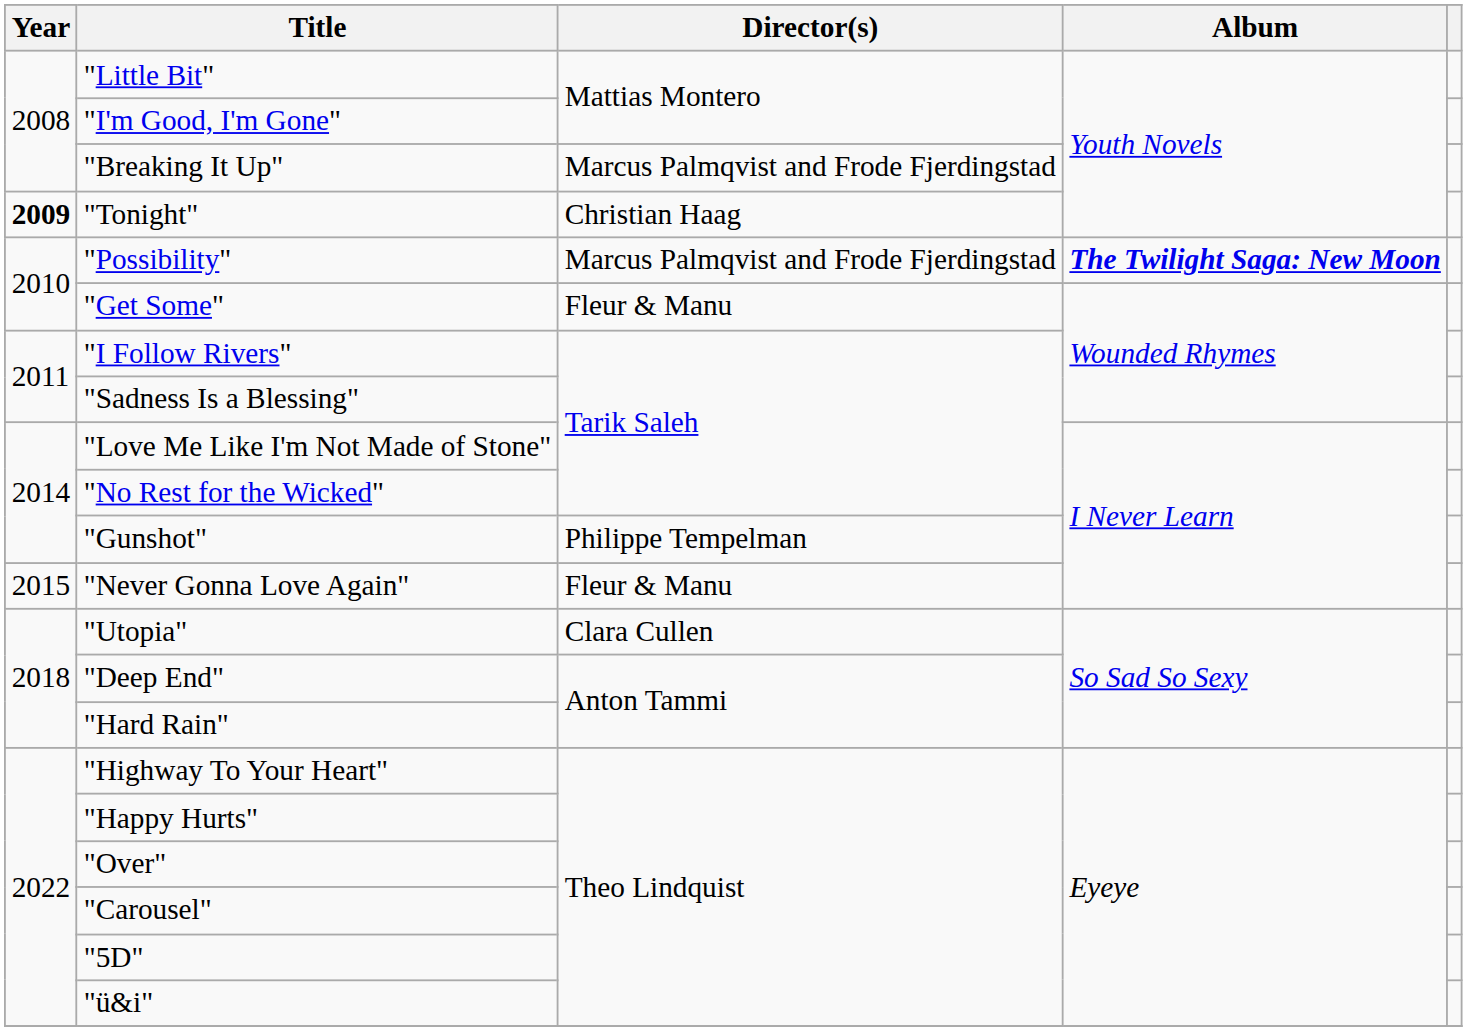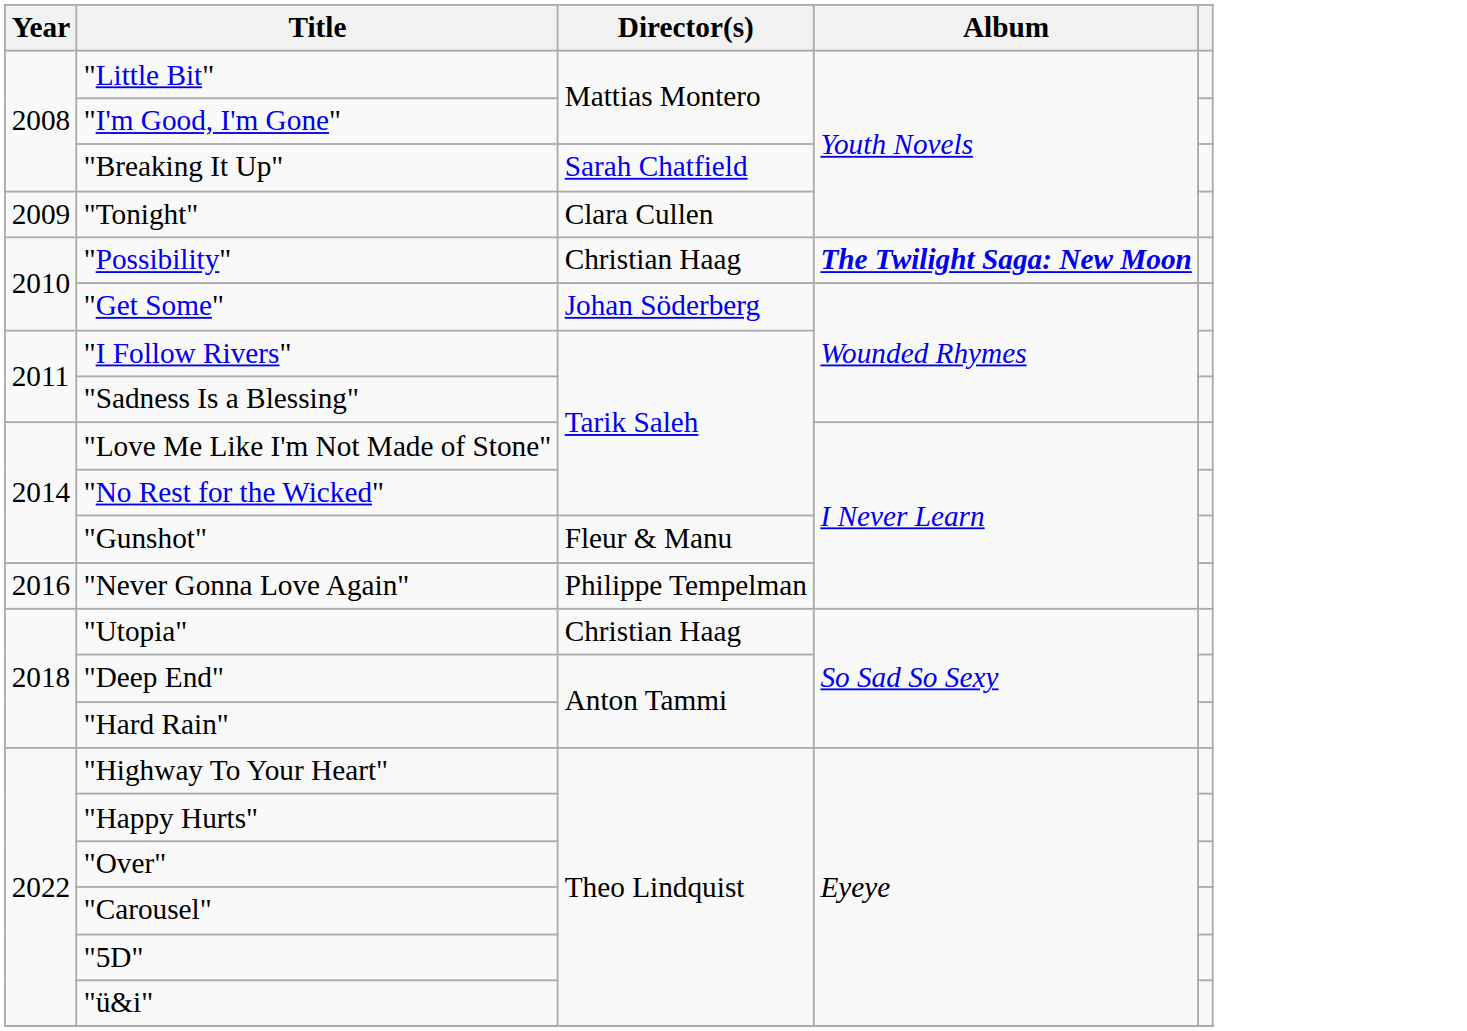"Breaking It Up" | Director(s): Marcus Palmqvist and Frode Fjerdingstad -> Sarah Chatfield
"Tonight" | Year: bold -> normal
"Tonight" | Director(s): Christian Haag -> Clara Cullen
"Possibility" | Director(s): Marcus Palmqvist and Frode Fjerdingstad -> Christian Haag
"Get Some" | Director(s): Fleur & Manu -> Johan Söderberg
"Gunshot" | Director(s): Philippe Tempelman -> Fleur & Manu
"Never Gonna Love Again" | Year: 2015 -> 2016
"Never Gonna Love Again" | Director(s): Fleur & Manu -> Philippe Tempelman
"Utopia" | Director(s): Clara Cullen -> Christian Haag
